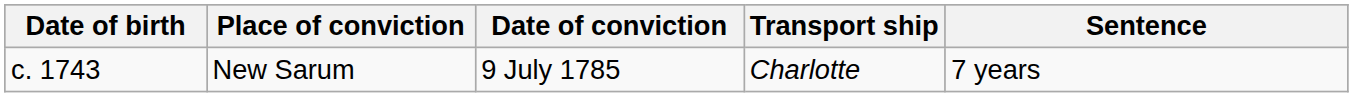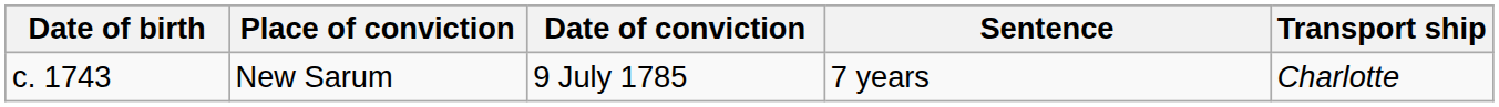columns swapped: Sentence <-> Transport ship
